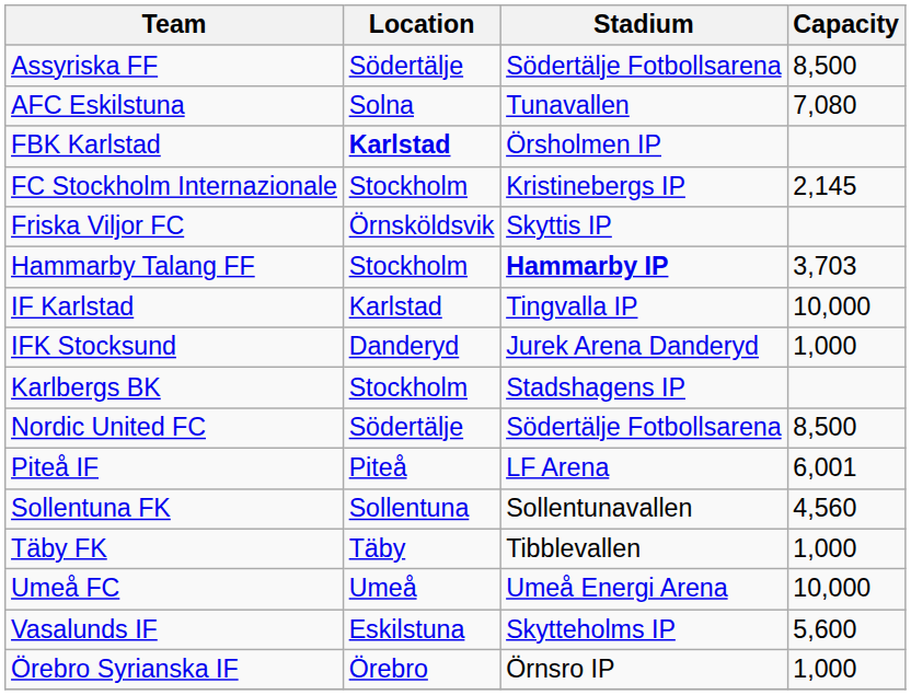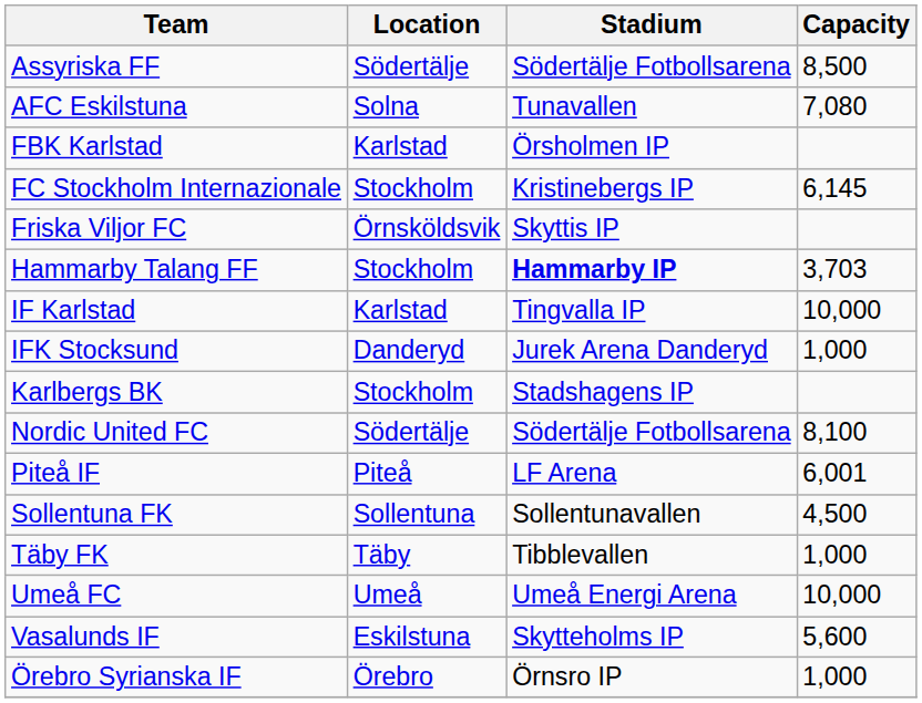FBK Karlstad | Location: bold -> normal
FC Stockholm Internazionale | Capacity: 2,145 -> 6,145
Nordic United FC | Capacity: 8,500 -> 8,100
Sollentuna FK | Capacity: 4,560 -> 4,500
